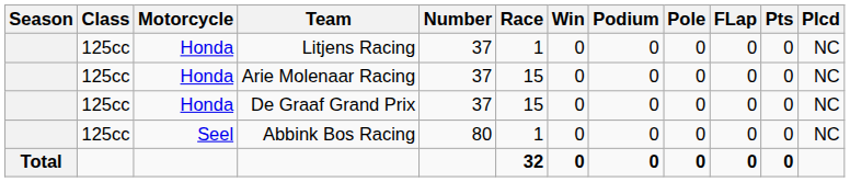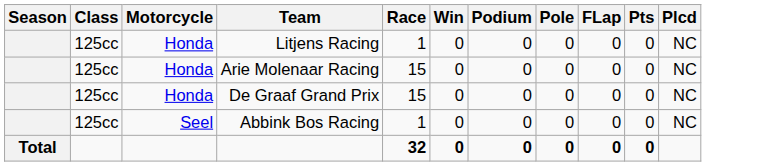- column: Number | 37 | 37 | 37 | 80
